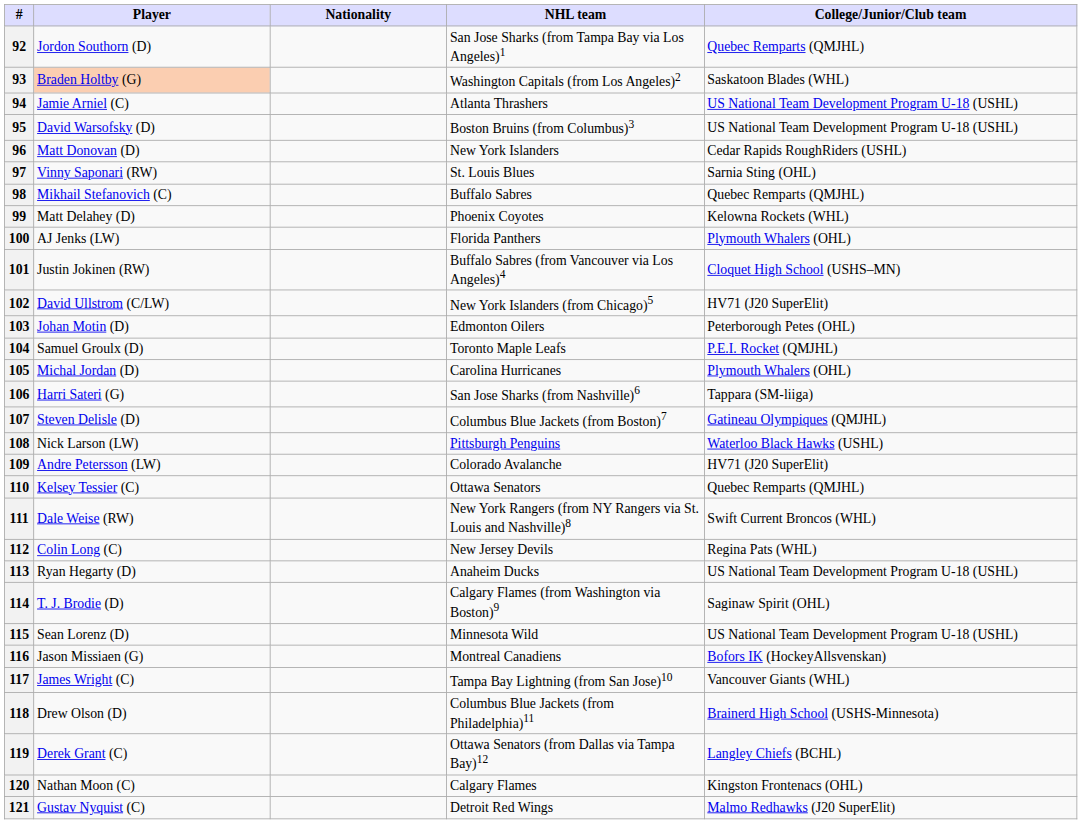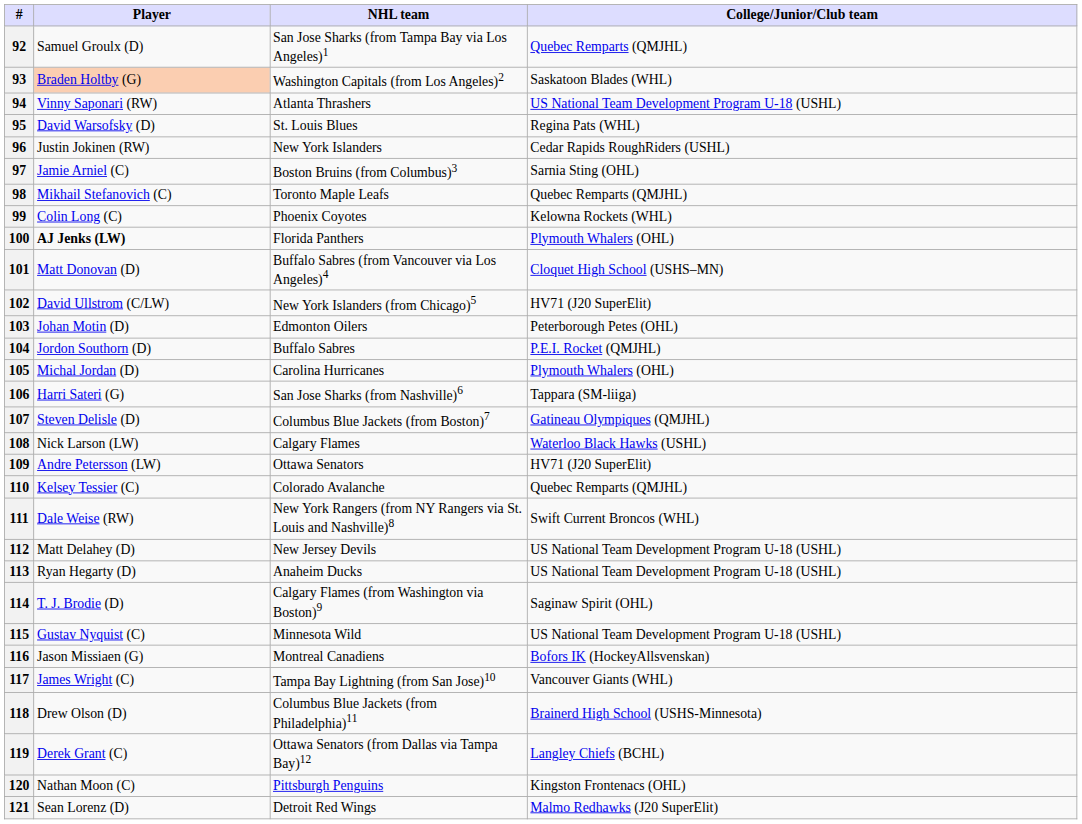- column: Nationality
92 | Player: Jordon Southorn (D) -> Samuel Groulx (D)
94 | Player: Jamie Arniel (C) -> Vinny Saponari (RW)
95 | NHL team: Boston Bruins (from Columbus)3 -> St. Louis Blues
95 | College/Junior/Club team: US National Team Development Program U-18 (USHL) -> Regina Pats (WHL)
96 | Player: Matt Donovan (D) -> Justin Jokinen (RW)
97 | Player: Vinny Saponari (RW) -> Jamie Arniel (C)
97 | NHL team: St. Louis Blues -> Boston Bruins (from Columbus)3
98 | NHL team: Buffalo Sabres -> Toronto Maple Leafs
99 | Player: Matt Delahey (D) -> Colin Long (C)
100 | Player: normal -> bold
101 | Player: Justin Jokinen (RW) -> Matt Donovan (D)
104 | Player: Samuel Groulx (D) -> Jordon Southorn (D)
104 | NHL team: Toronto Maple Leafs -> Buffalo Sabres
108 | NHL team: Pittsburgh Penguins -> Calgary Flames
109 | NHL team: Colorado Avalanche -> Ottawa Senators
110 | NHL team: Ottawa Senators -> Colorado Avalanche
112 | Player: Colin Long (C) -> Matt Delahey (D)
112 | College/Junior/Club team: Regina Pats (WHL) -> US National Team Development Program U-18 (USHL)
115 | Player: Sean Lorenz (D) -> Gustav Nyquist (C)
120 | NHL team: Calgary Flames -> Pittsburgh Penguins
121 | Player: Gustav Nyquist (C) -> Sean Lorenz (D)
